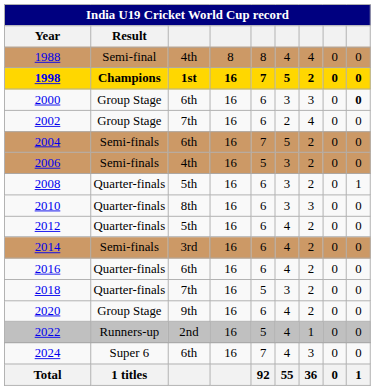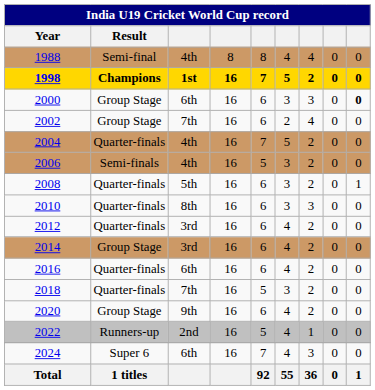2004 | Result: Semi-finals -> Quarter-finals
2004 | column 3: 6th -> 4th
2012 | column 3: 5th -> 3rd
2014 | Result: Semi-finals -> Group Stage
